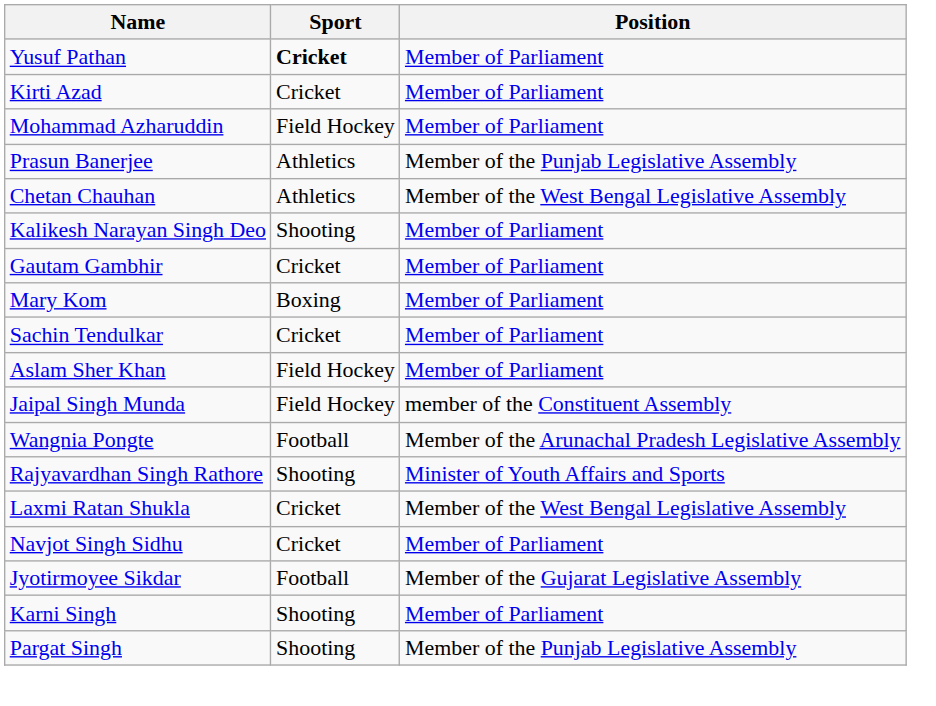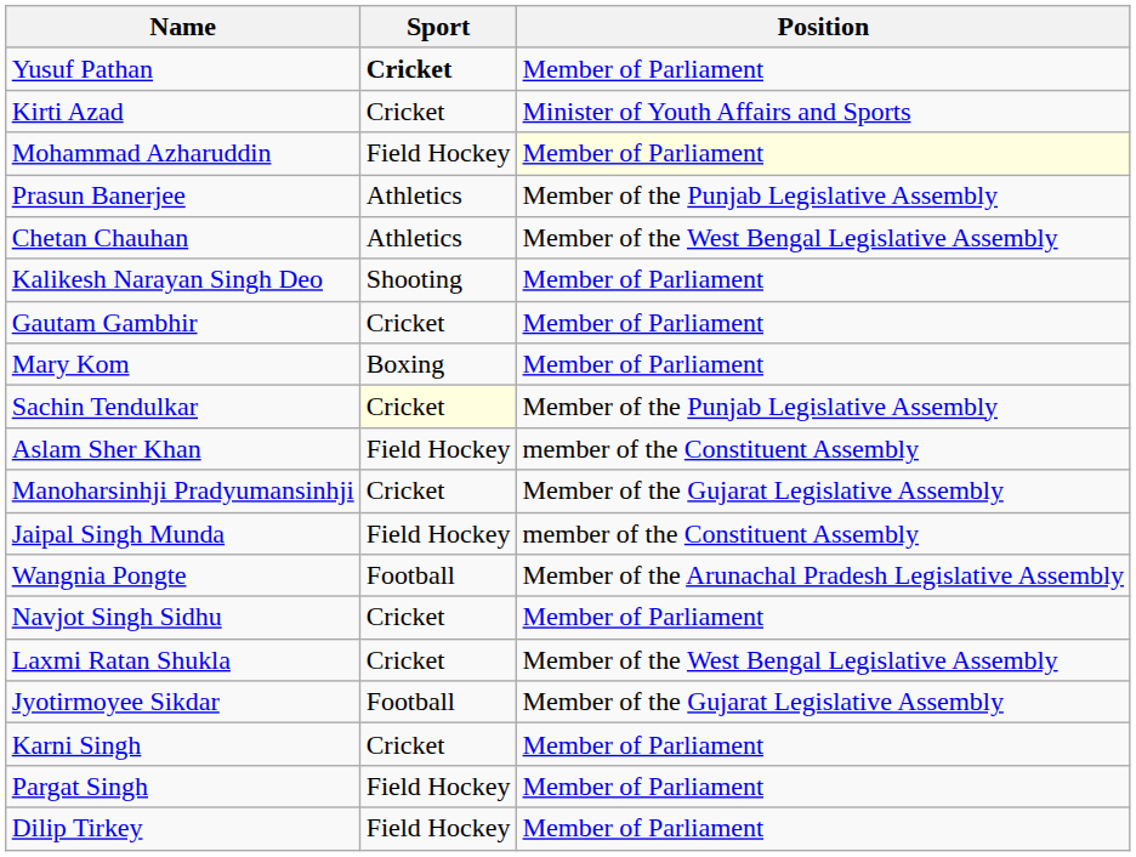Kirti Azad | Position: Member of Parliament -> Minister of Youth Affairs and Sports
Mohammad Azharuddin | Position: no background -> lightyellow background
Sachin Tendulkar | Sport: no background -> lightyellow background
Sachin Tendulkar | Position: Member of Parliament -> Member of the Punjab Legislative Assembly
Aslam Sher Khan | Position: Member of Parliament -> member of the Constituent Assembly
+ row: Manoharsinhji Pradyumansinhji | Cricket | Member of the Gujarat Legislative Assembly
- row: Rajyavardhan Singh Rathore | Shooting | Minister of Youth Affairs and Sports
rows swapped: Laxmi Ratan Shukla <-> Navjot Singh Sidhu
Karni Singh | Sport: Shooting -> Cricket
Pargat Singh | Sport: Shooting -> Field Hockey
Pargat Singh | Position: Member of the Punjab Legislative Assembly -> Member of Parliament
+ row: Dilip Tirkey | Field Hockey | Member of Parliament
